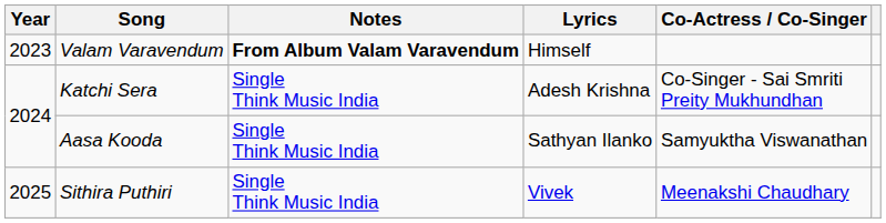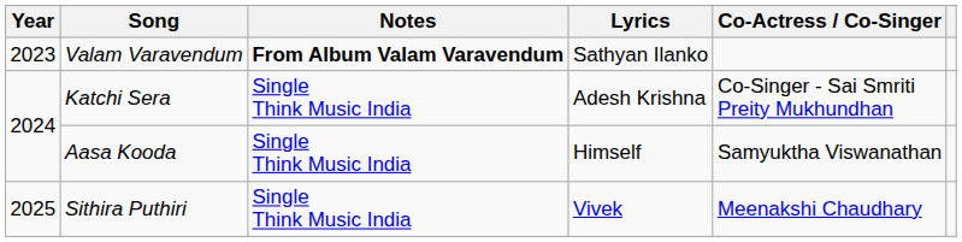Valam Varavendum | Lyrics: Himself -> Sathyan Ilanko
Aasa Kooda | Lyrics: Sathyan Ilanko -> Himself
